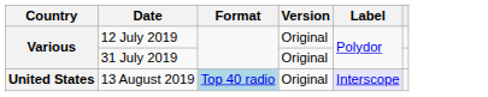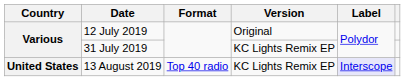31 July 2019 | Version: Original -> KC Lights Remix EP
13 August 2019 | Format: lightblue background -> no background
13 August 2019 | Version: Original -> KC Lights Remix EP
